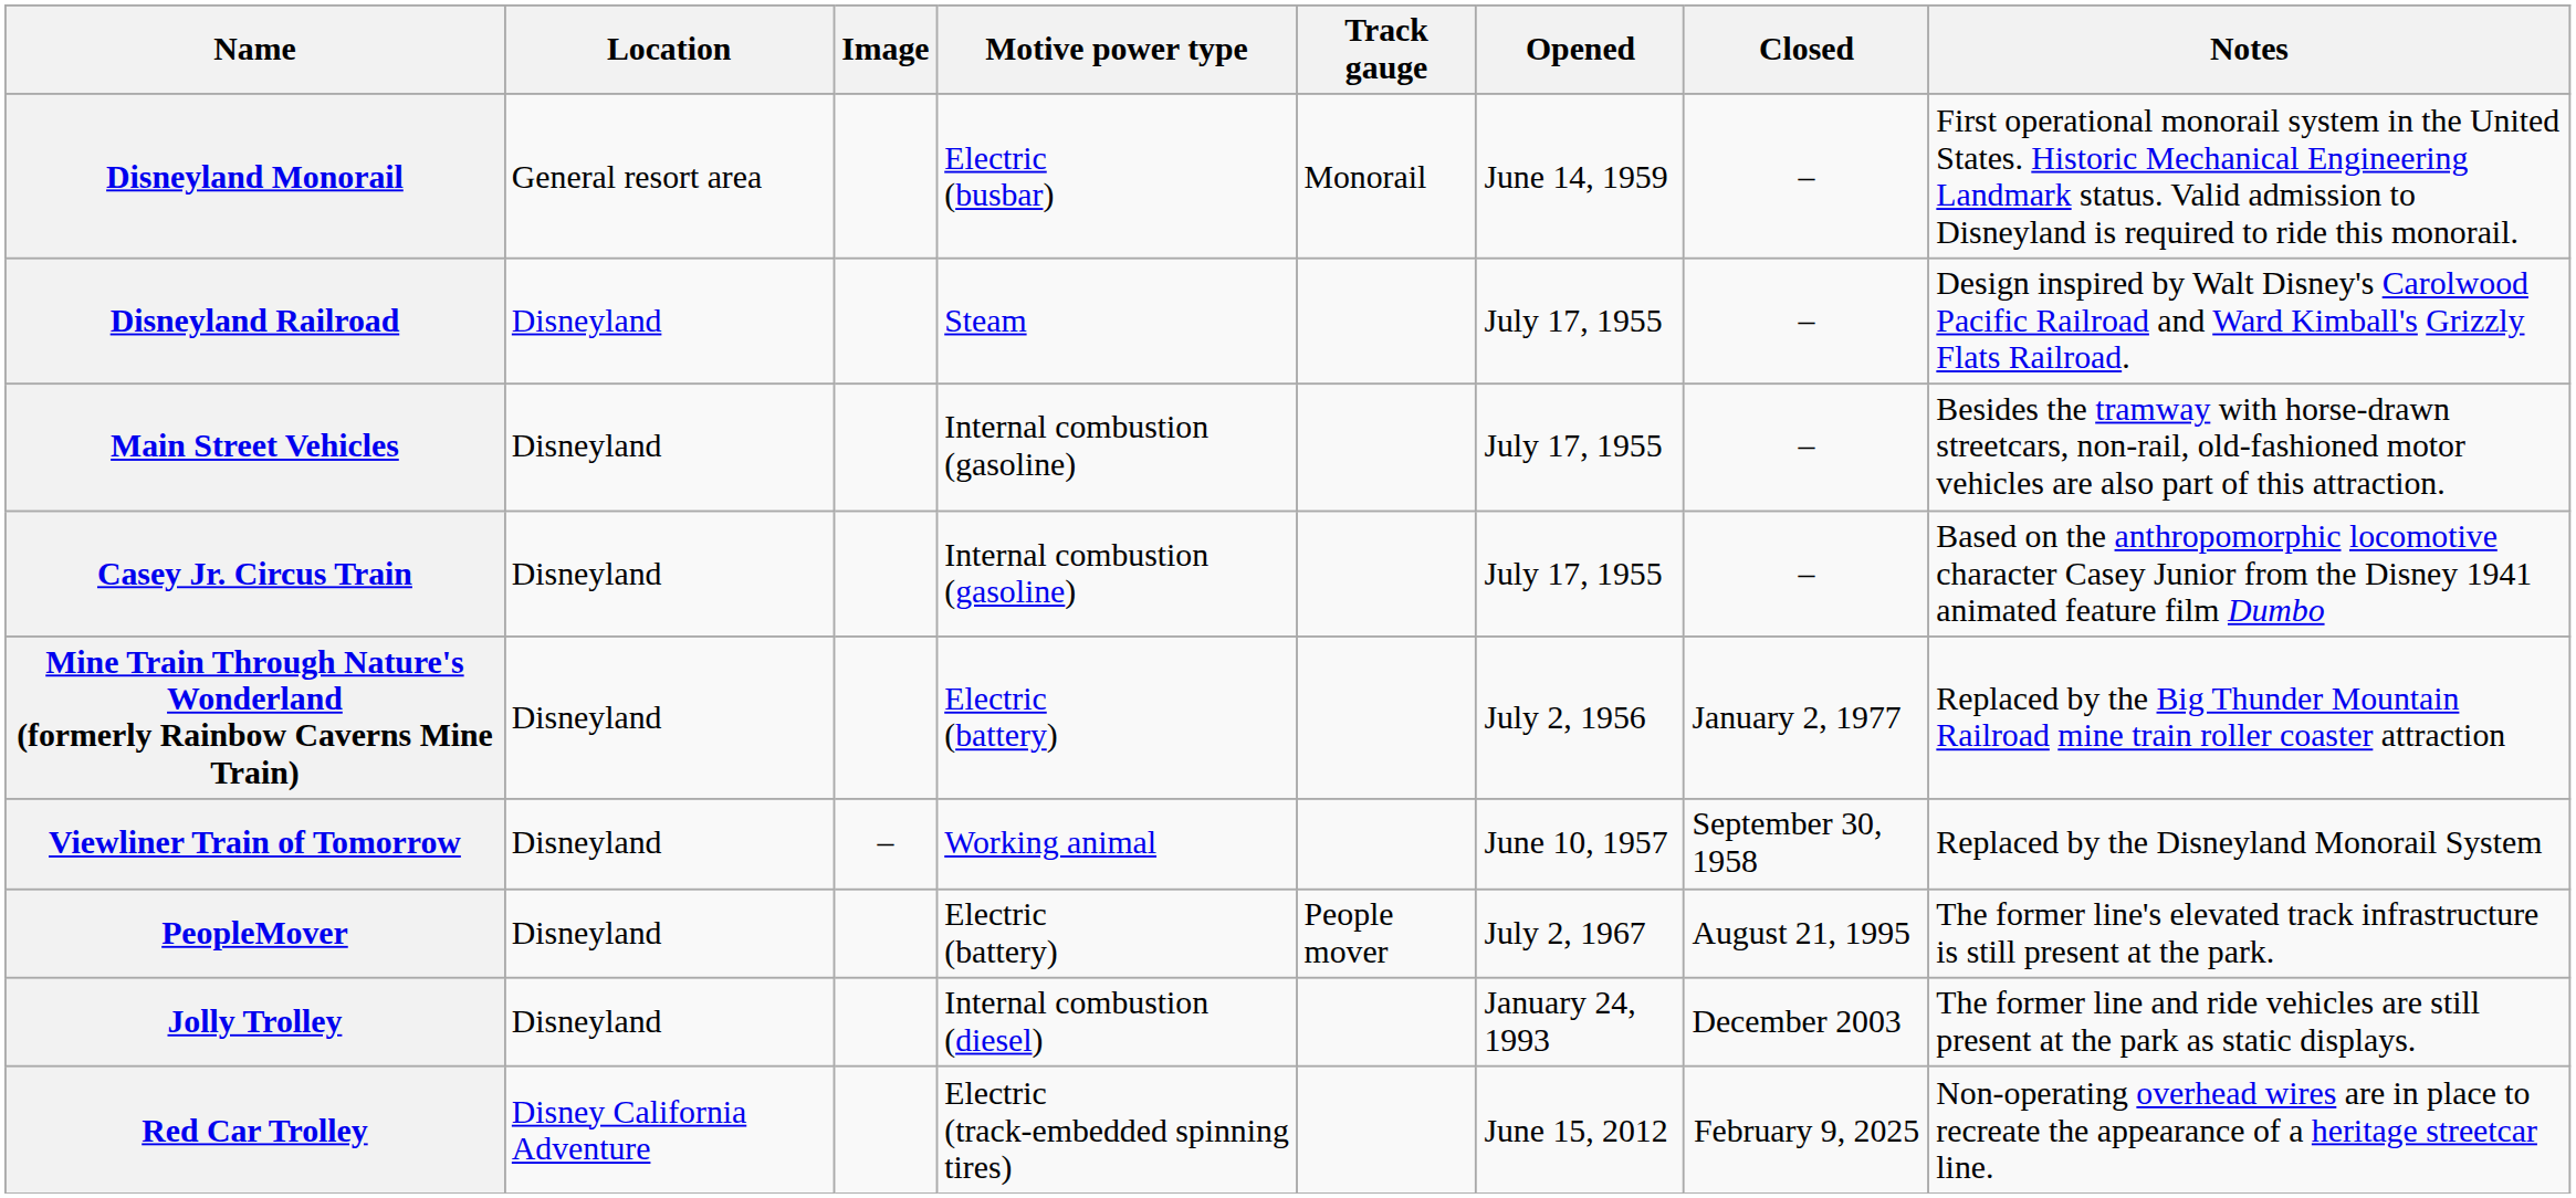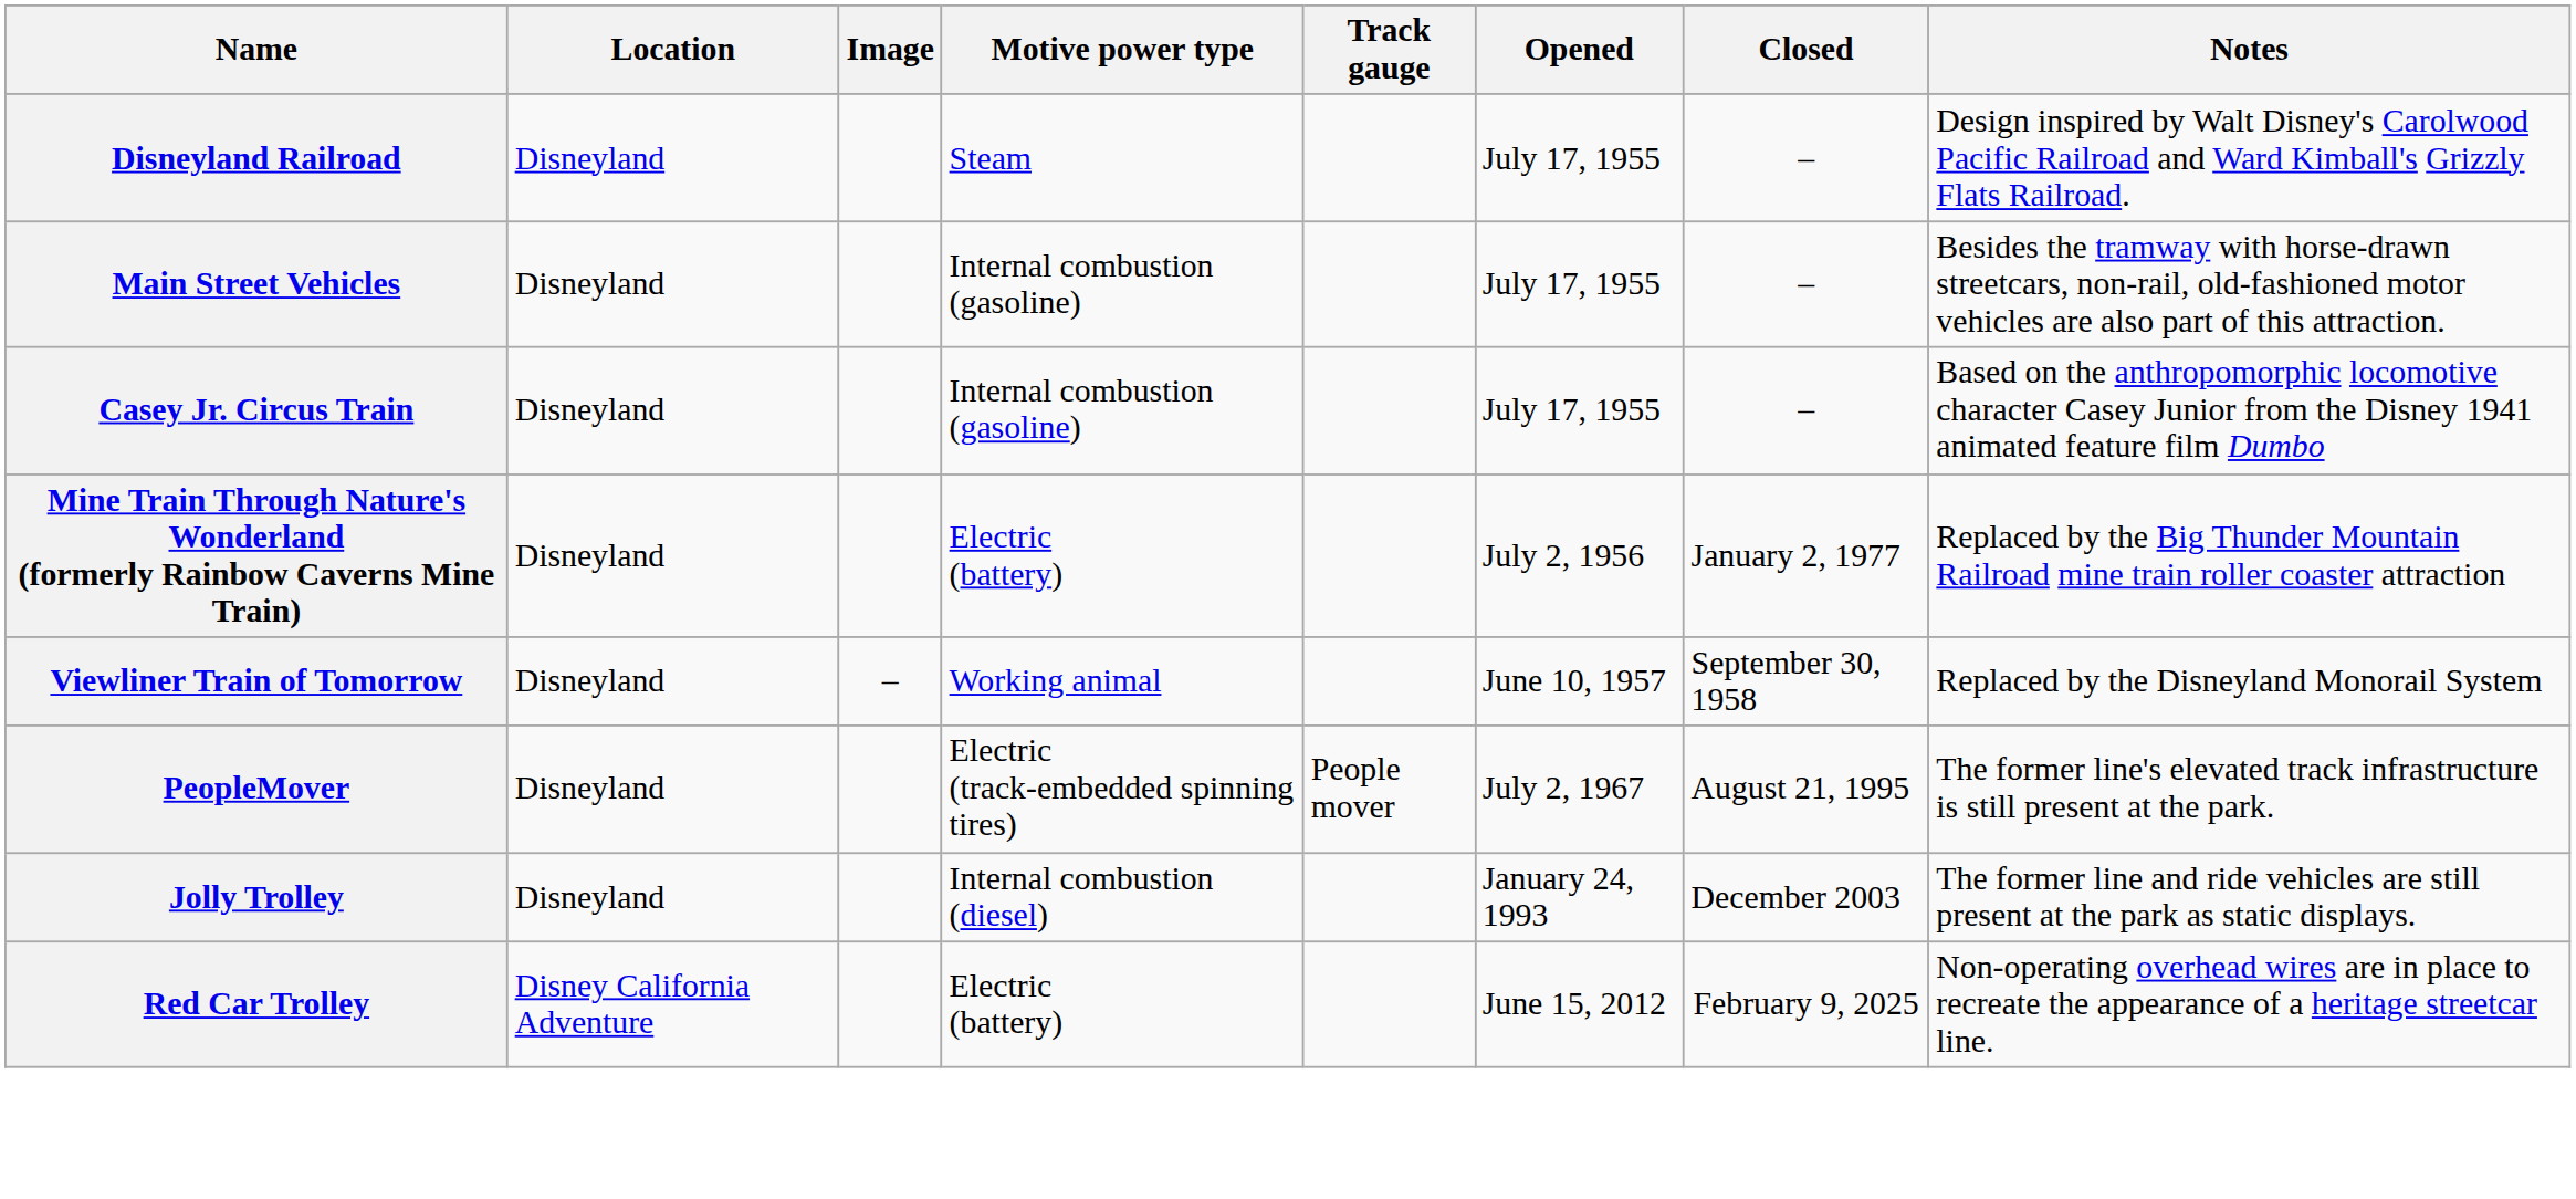- row: Disneyland Monorail | General resort area | Electric (busbar) | Monorail | June 14, 1959 | – | First operational monorail system in the United States. Historic Mechanical Engineering Landmark status. Valid admission to Disneyland is required to ride this monorail.
PeopleMover | Motive power type: Electric (battery) -> Electric (track-embedded spinning tires)
Red Car Trolley | Motive power type: Electric (track-embedded spinning tires) -> Electric (battery)
